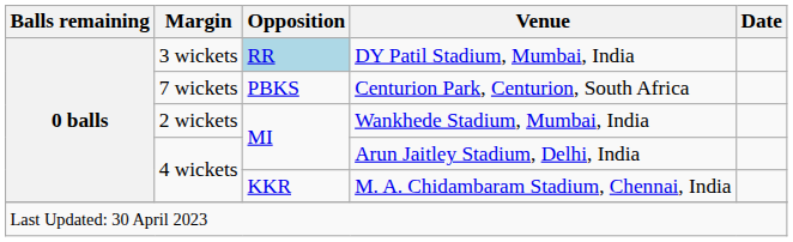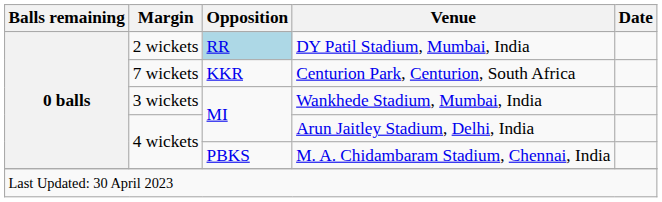DY Patil Stadium, Mumbai, India | Margin: 3 wickets -> 2 wickets
Centurion Park, Centurion, South Africa | Opposition: PBKS -> KKR
Wankhede Stadium, Mumbai, India | Margin: 2 wickets -> 3 wickets
M. A. Chidambaram Stadium, Chennai, India | Opposition: KKR -> PBKS
